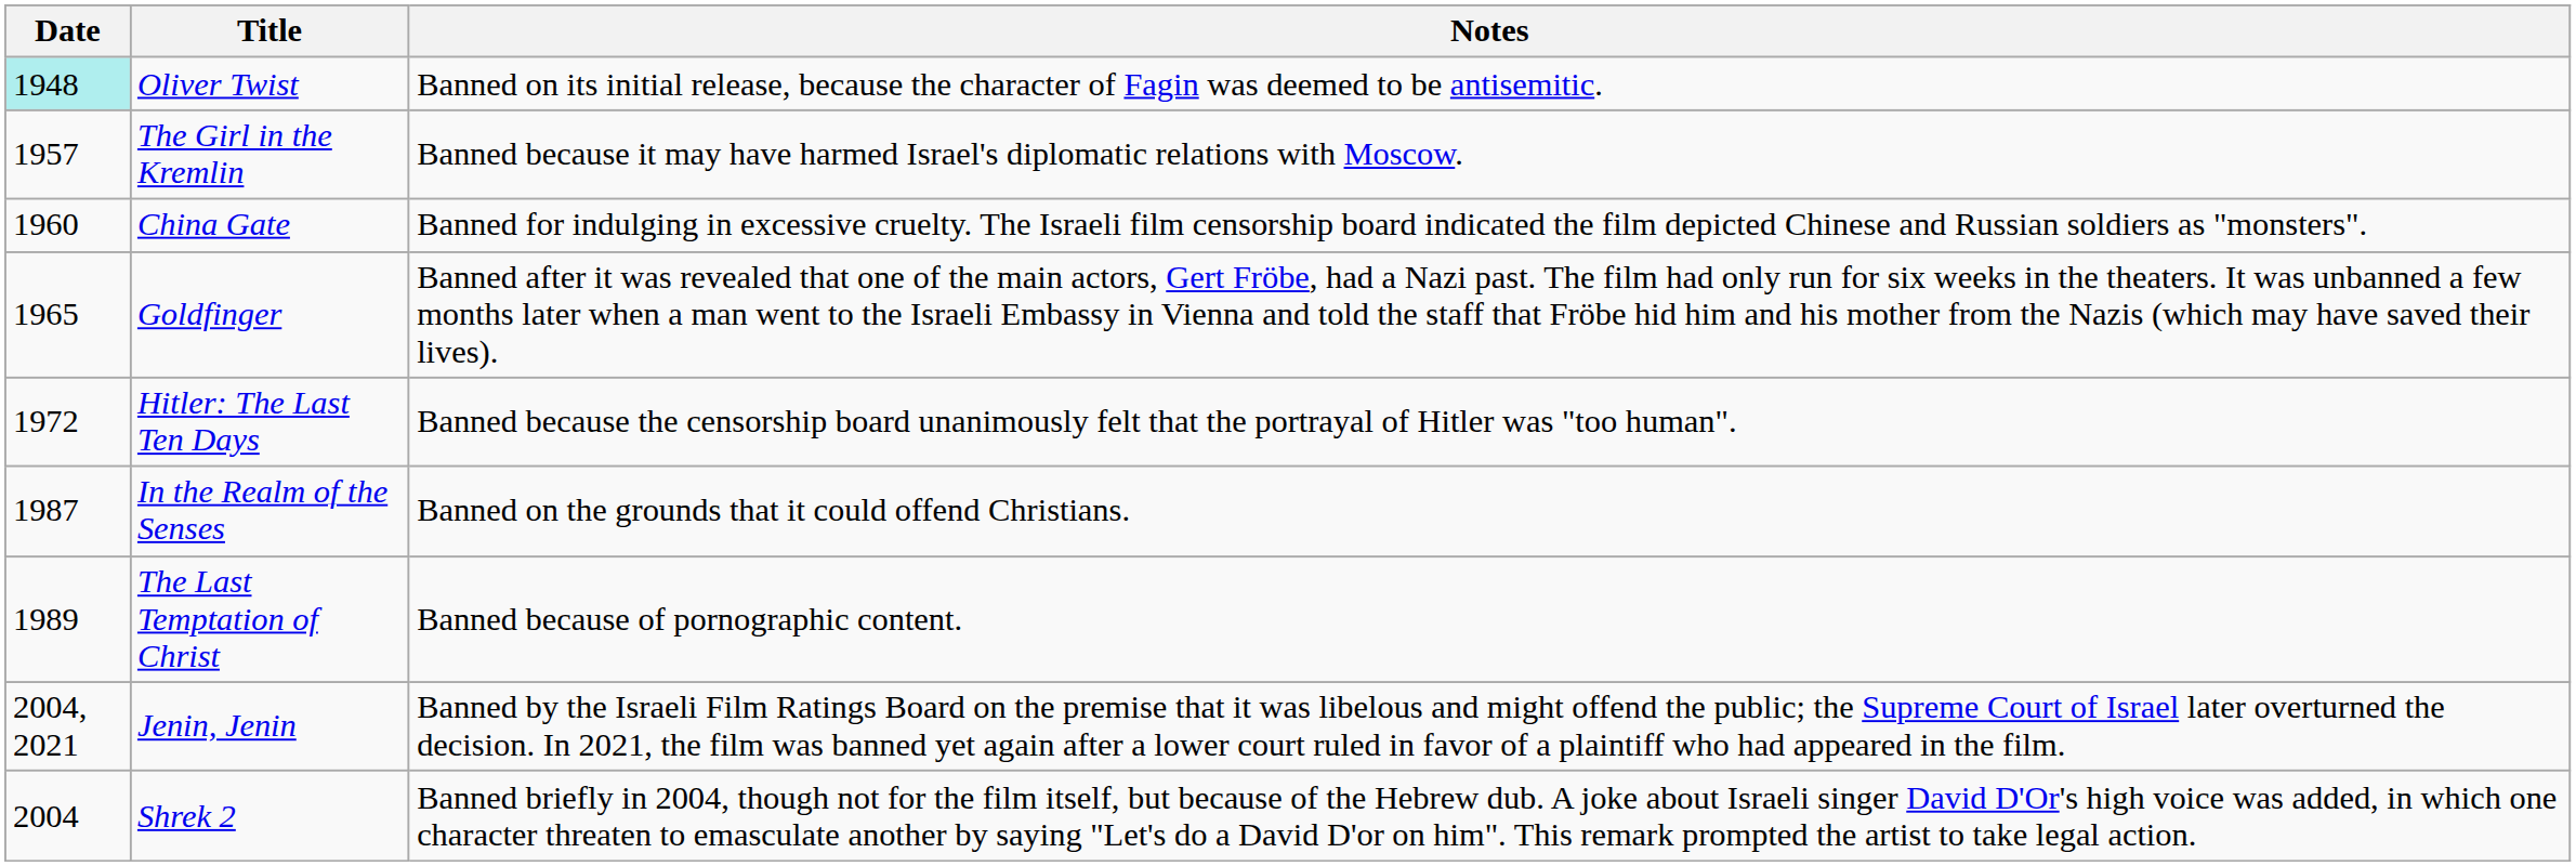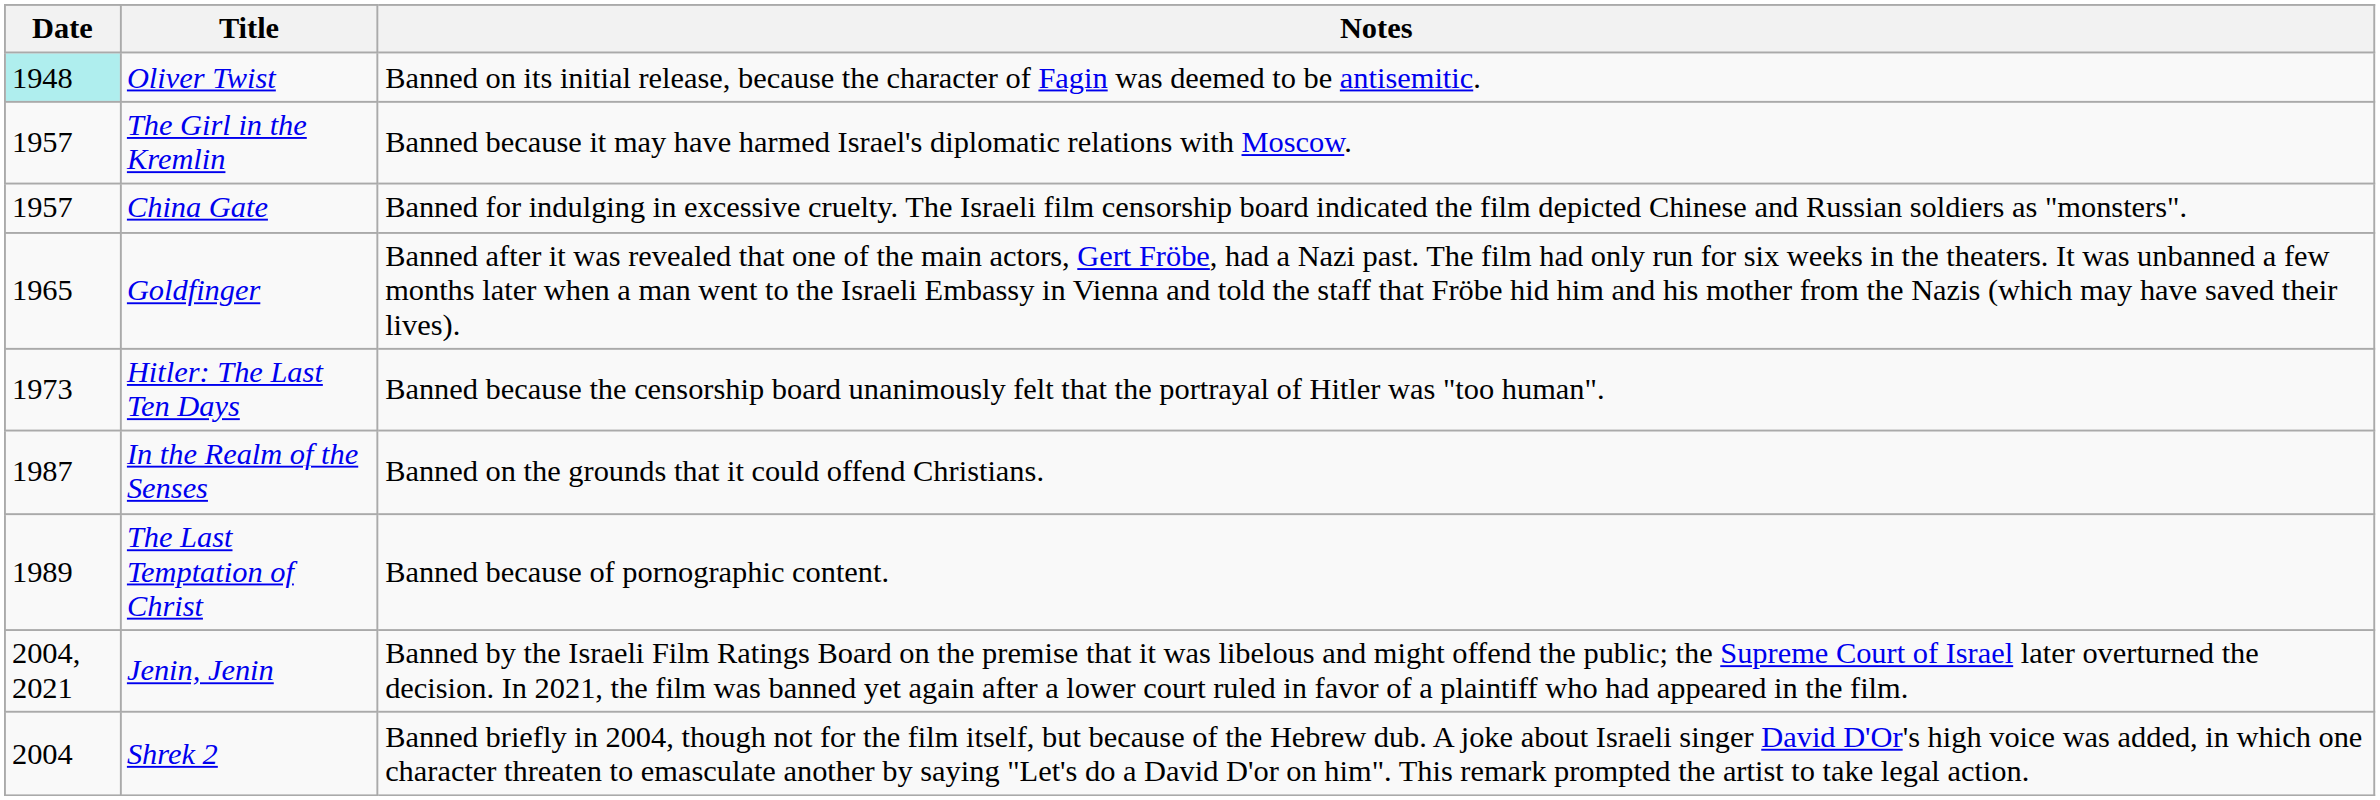China Gate | Date: 1960 -> 1957
Hitler: The Last Ten Days | Date: 1972 -> 1973
